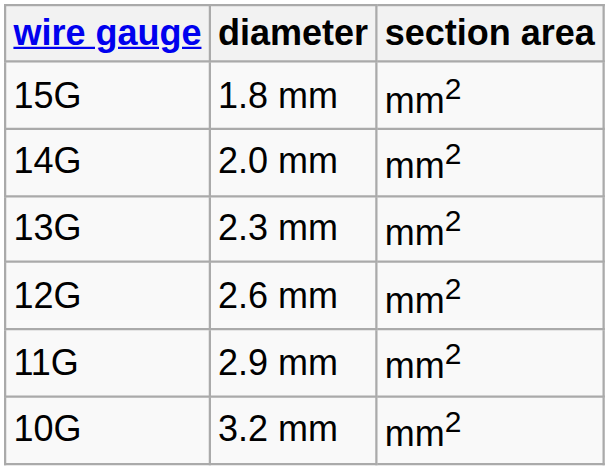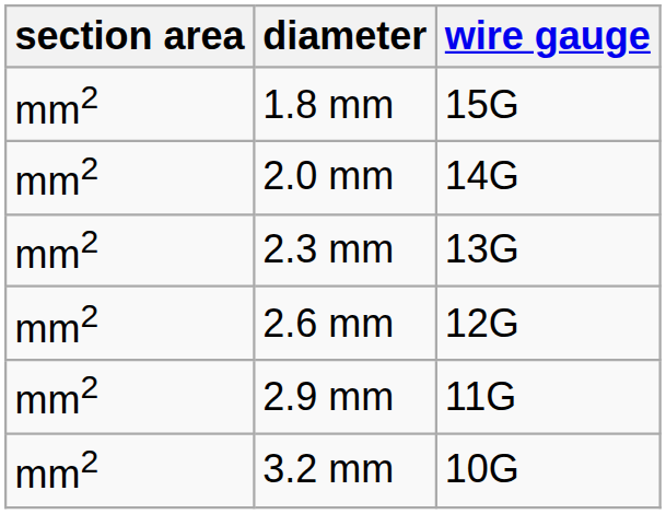columns swapped: wire gauge <-> section area
